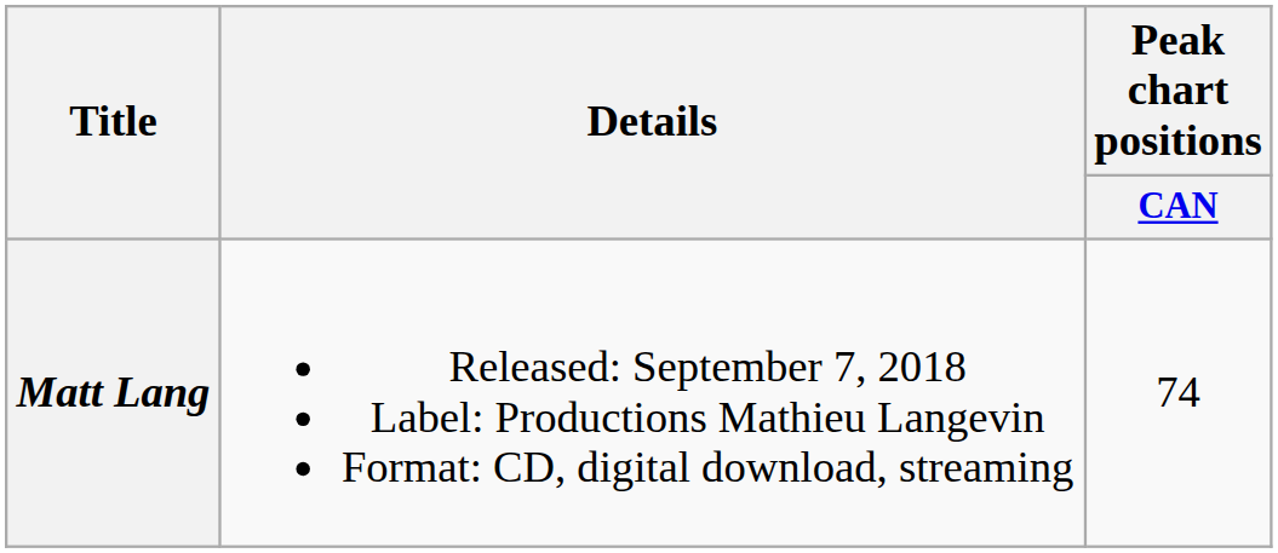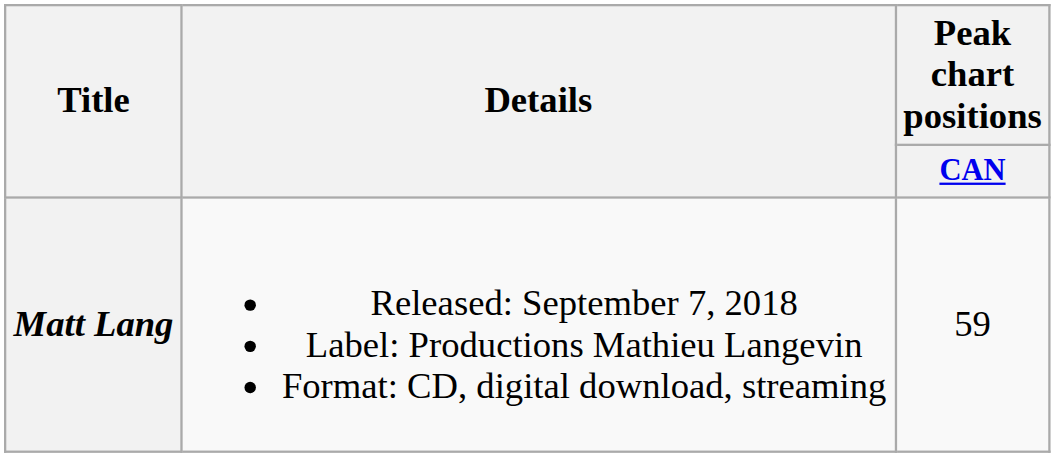Matt Lang | Peak chart positions / CAN: 74 -> 59
